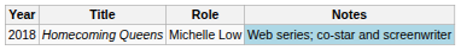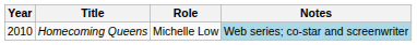Homecoming Queens | Year: 2018 -> 2010
